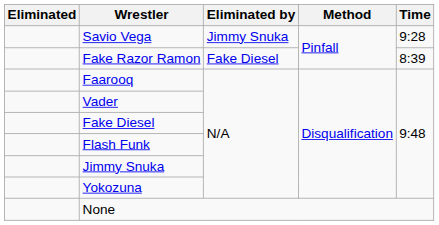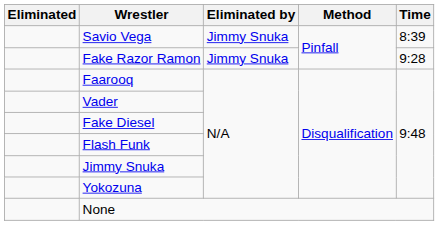Savio Vega | Time: 9:28 -> 8:39
Fake Razor Ramon | Eliminated by: Fake Diesel -> Jimmy Snuka
Fake Razor Ramon | Time: 8:39 -> 9:28
